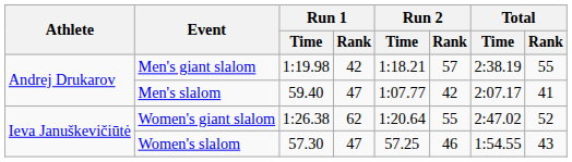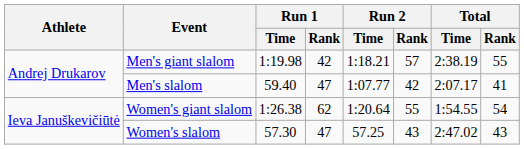Women's giant slalom | Total / Time: 2:47.02 -> 1:54.55
Women's giant slalom | Total / Rank: 52 -> 54
Women's slalom | Run 2 / Rank: 46 -> 43
Women's slalom | Total / Time: 1:54.55 -> 2:47.02
